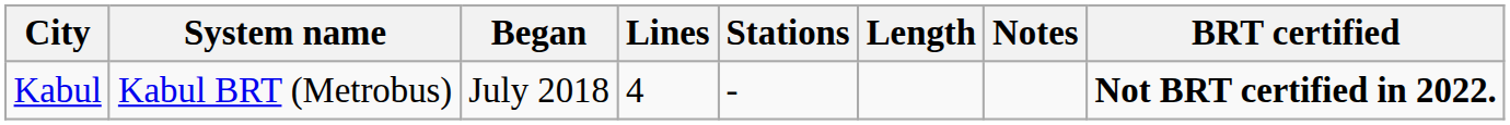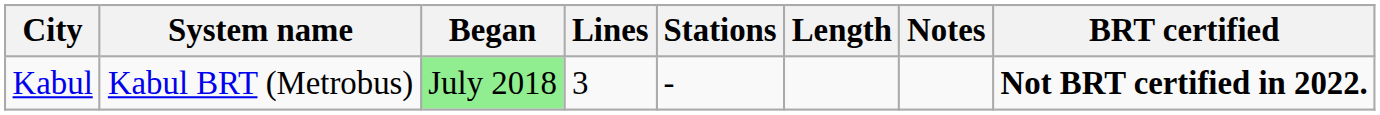Kabul | Began: no background -> lightgreen background
Kabul | Lines: 4 -> 3
